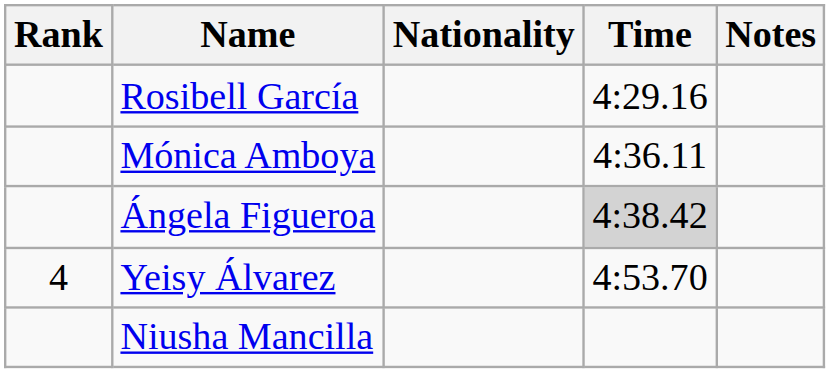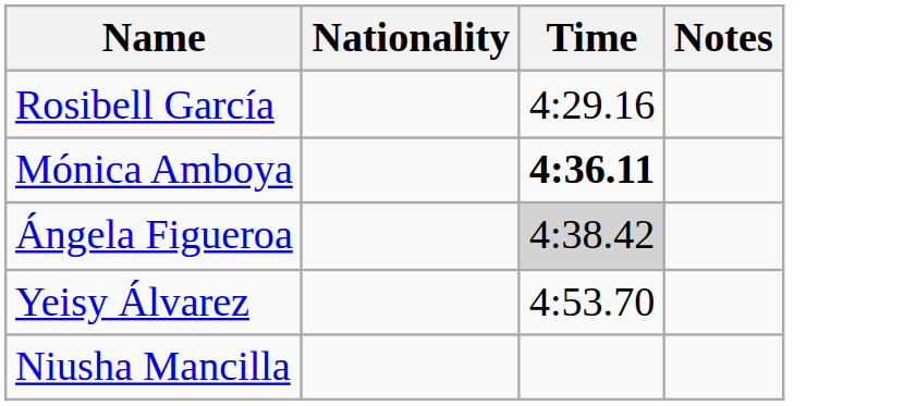- column: Rank | 4
Mónica Amboya | Time: normal -> bold
